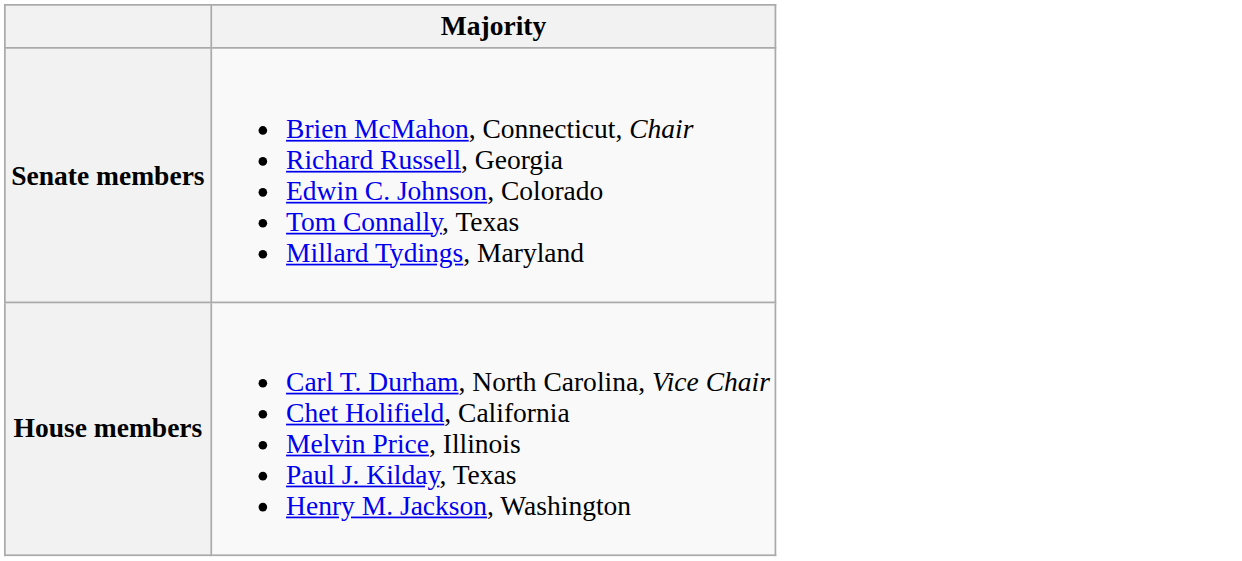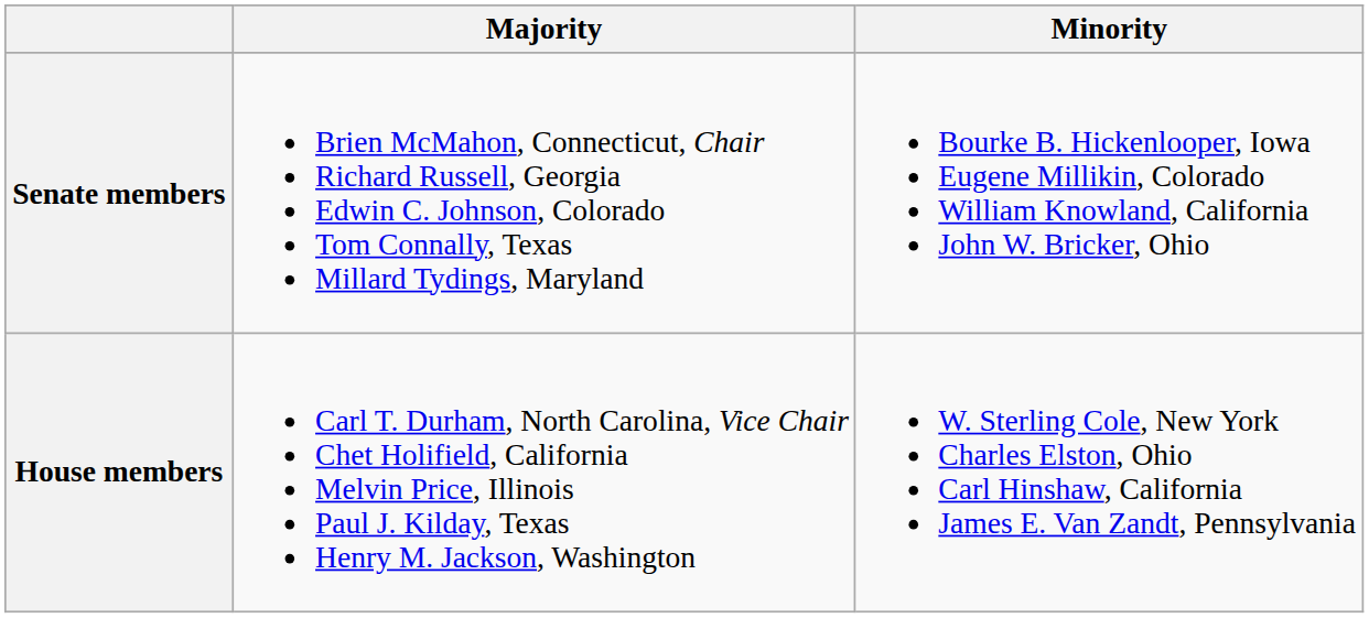+ column: Minority | Bourke B. Hickenlooper, Iowa Eugene Millikin, Colorado William Knowland, California John W. Bricker, Ohio | W. Sterling Cole, New York Charles Elston, Ohio Carl Hinshaw, California James E. Van Zandt, Pennsylvania
